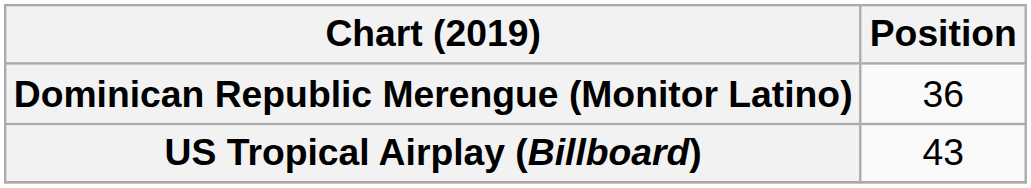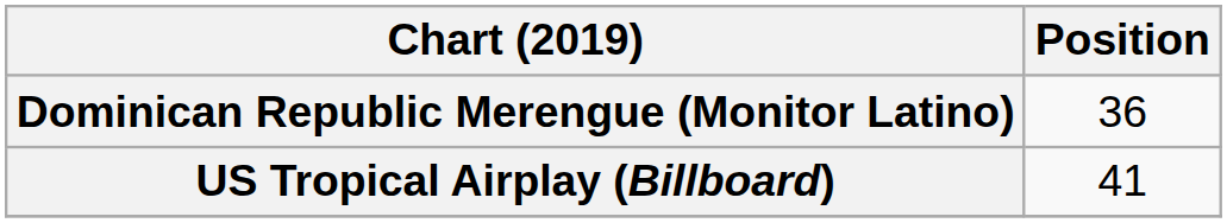US Tropical Airplay (Billboard) | Position: 43 -> 41
